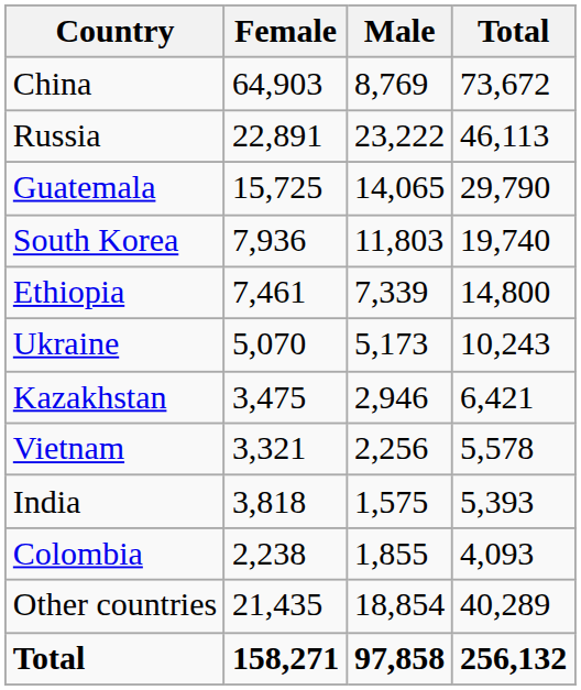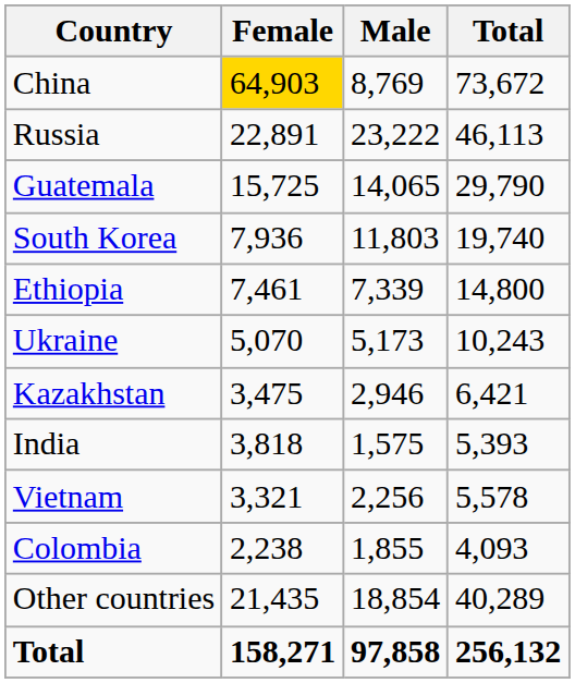China | Female: no background -> gold background
rows swapped: Vietnam <-> India
